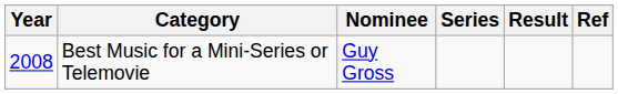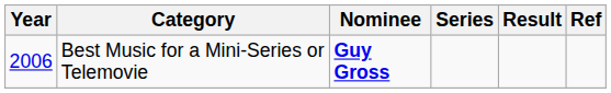Best Music for a Mini-Series or Telemovie | Year: 2008 -> 2006
Best Music for a Mini-Series or Telemovie | Nominee: normal -> bold
